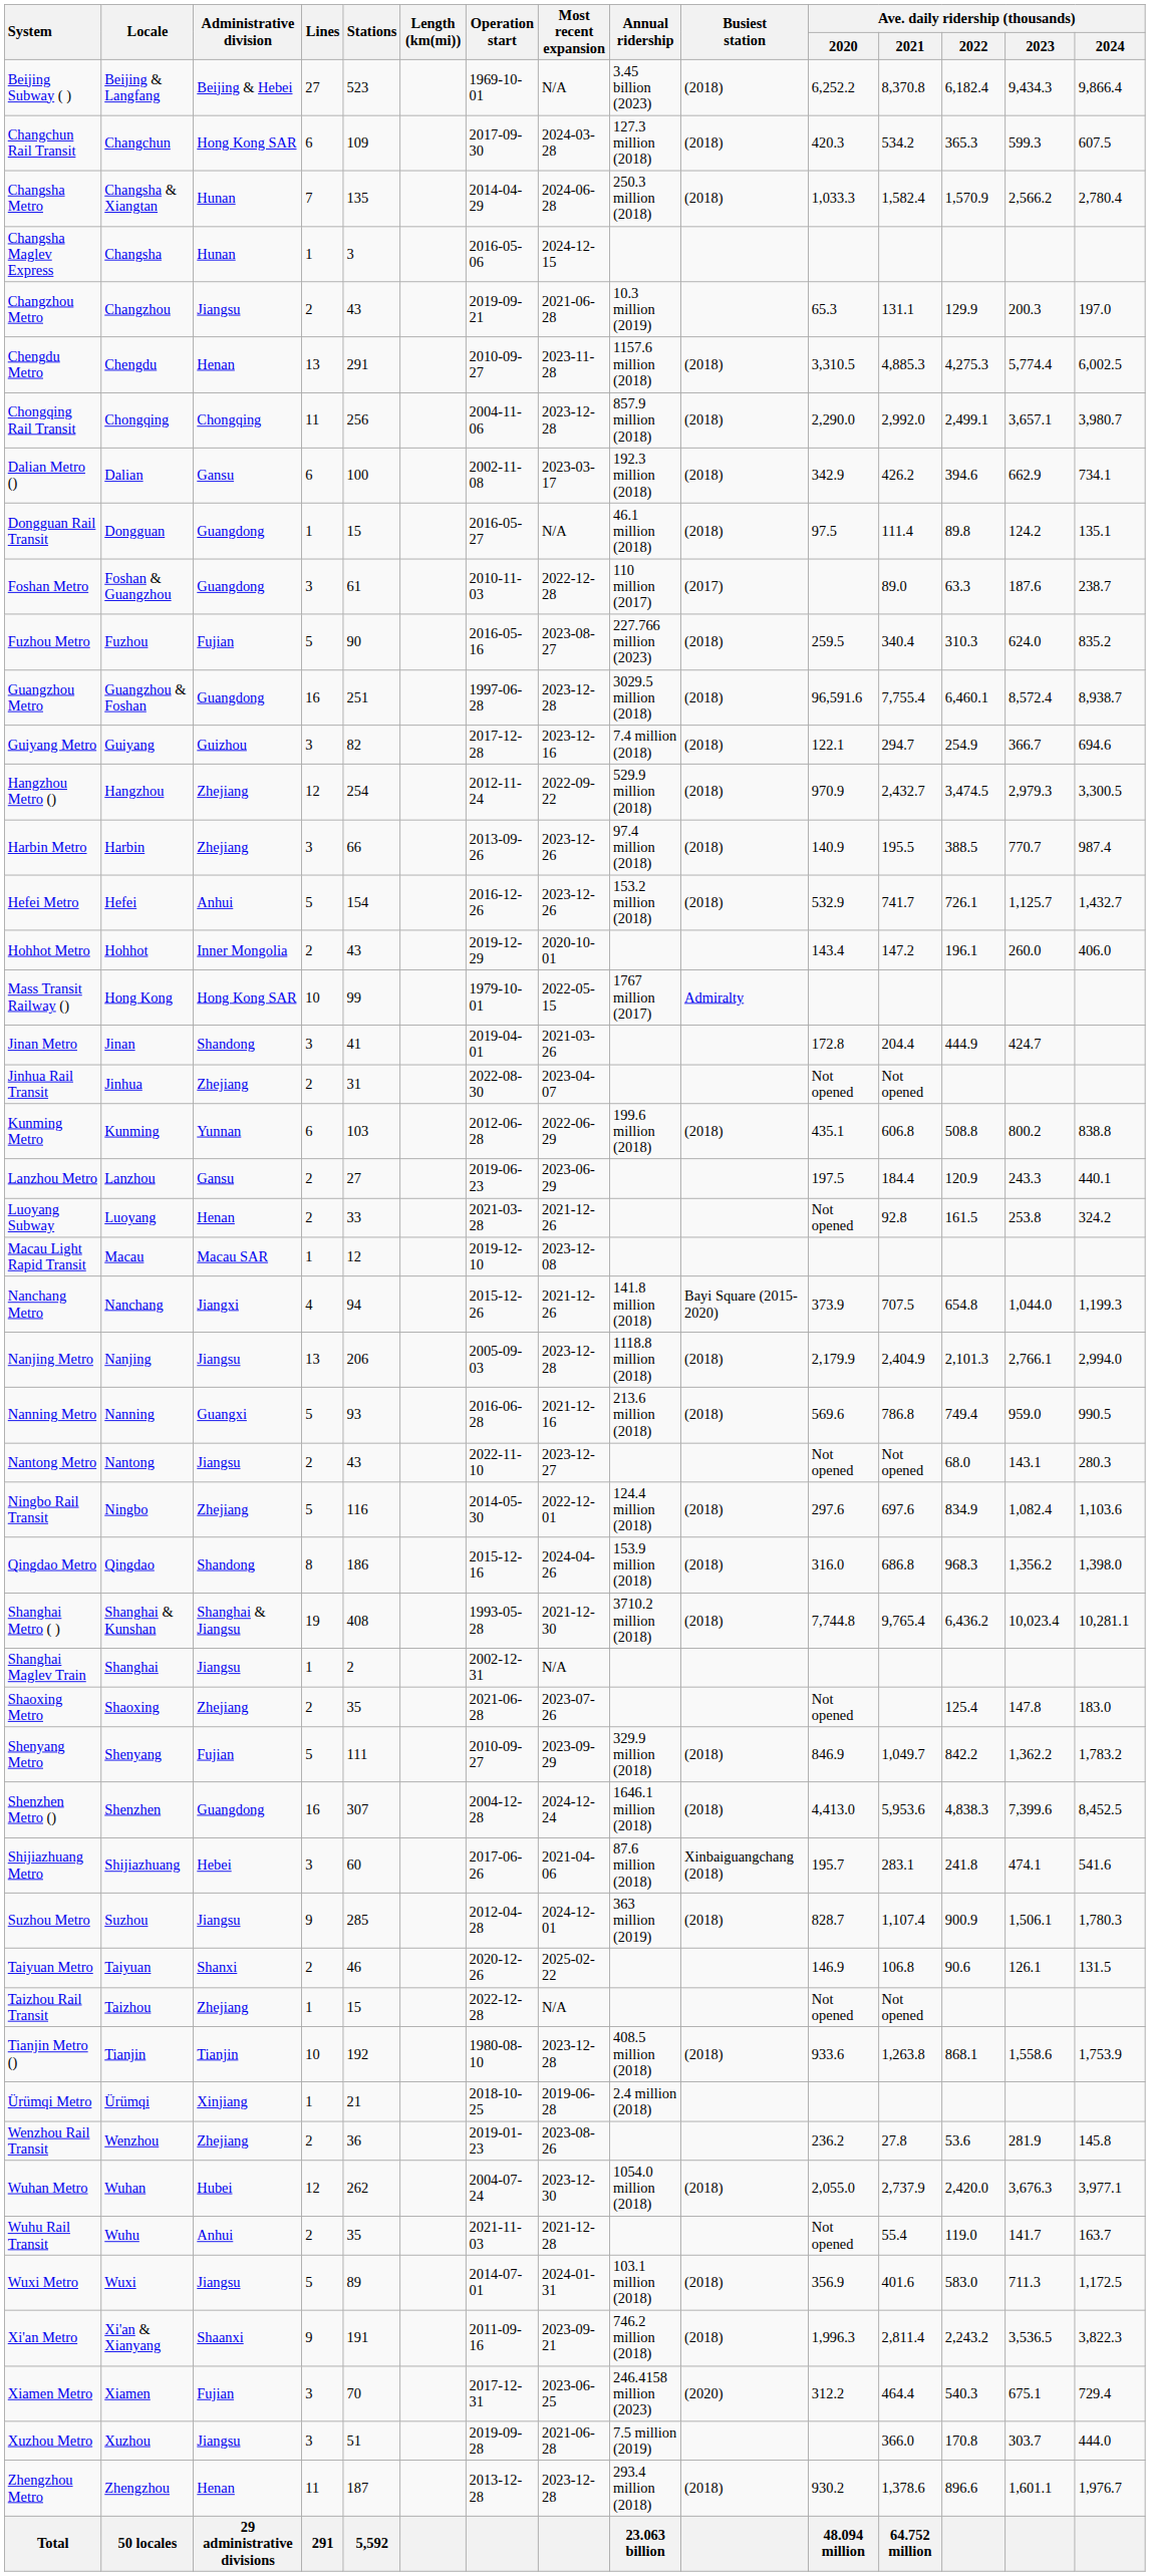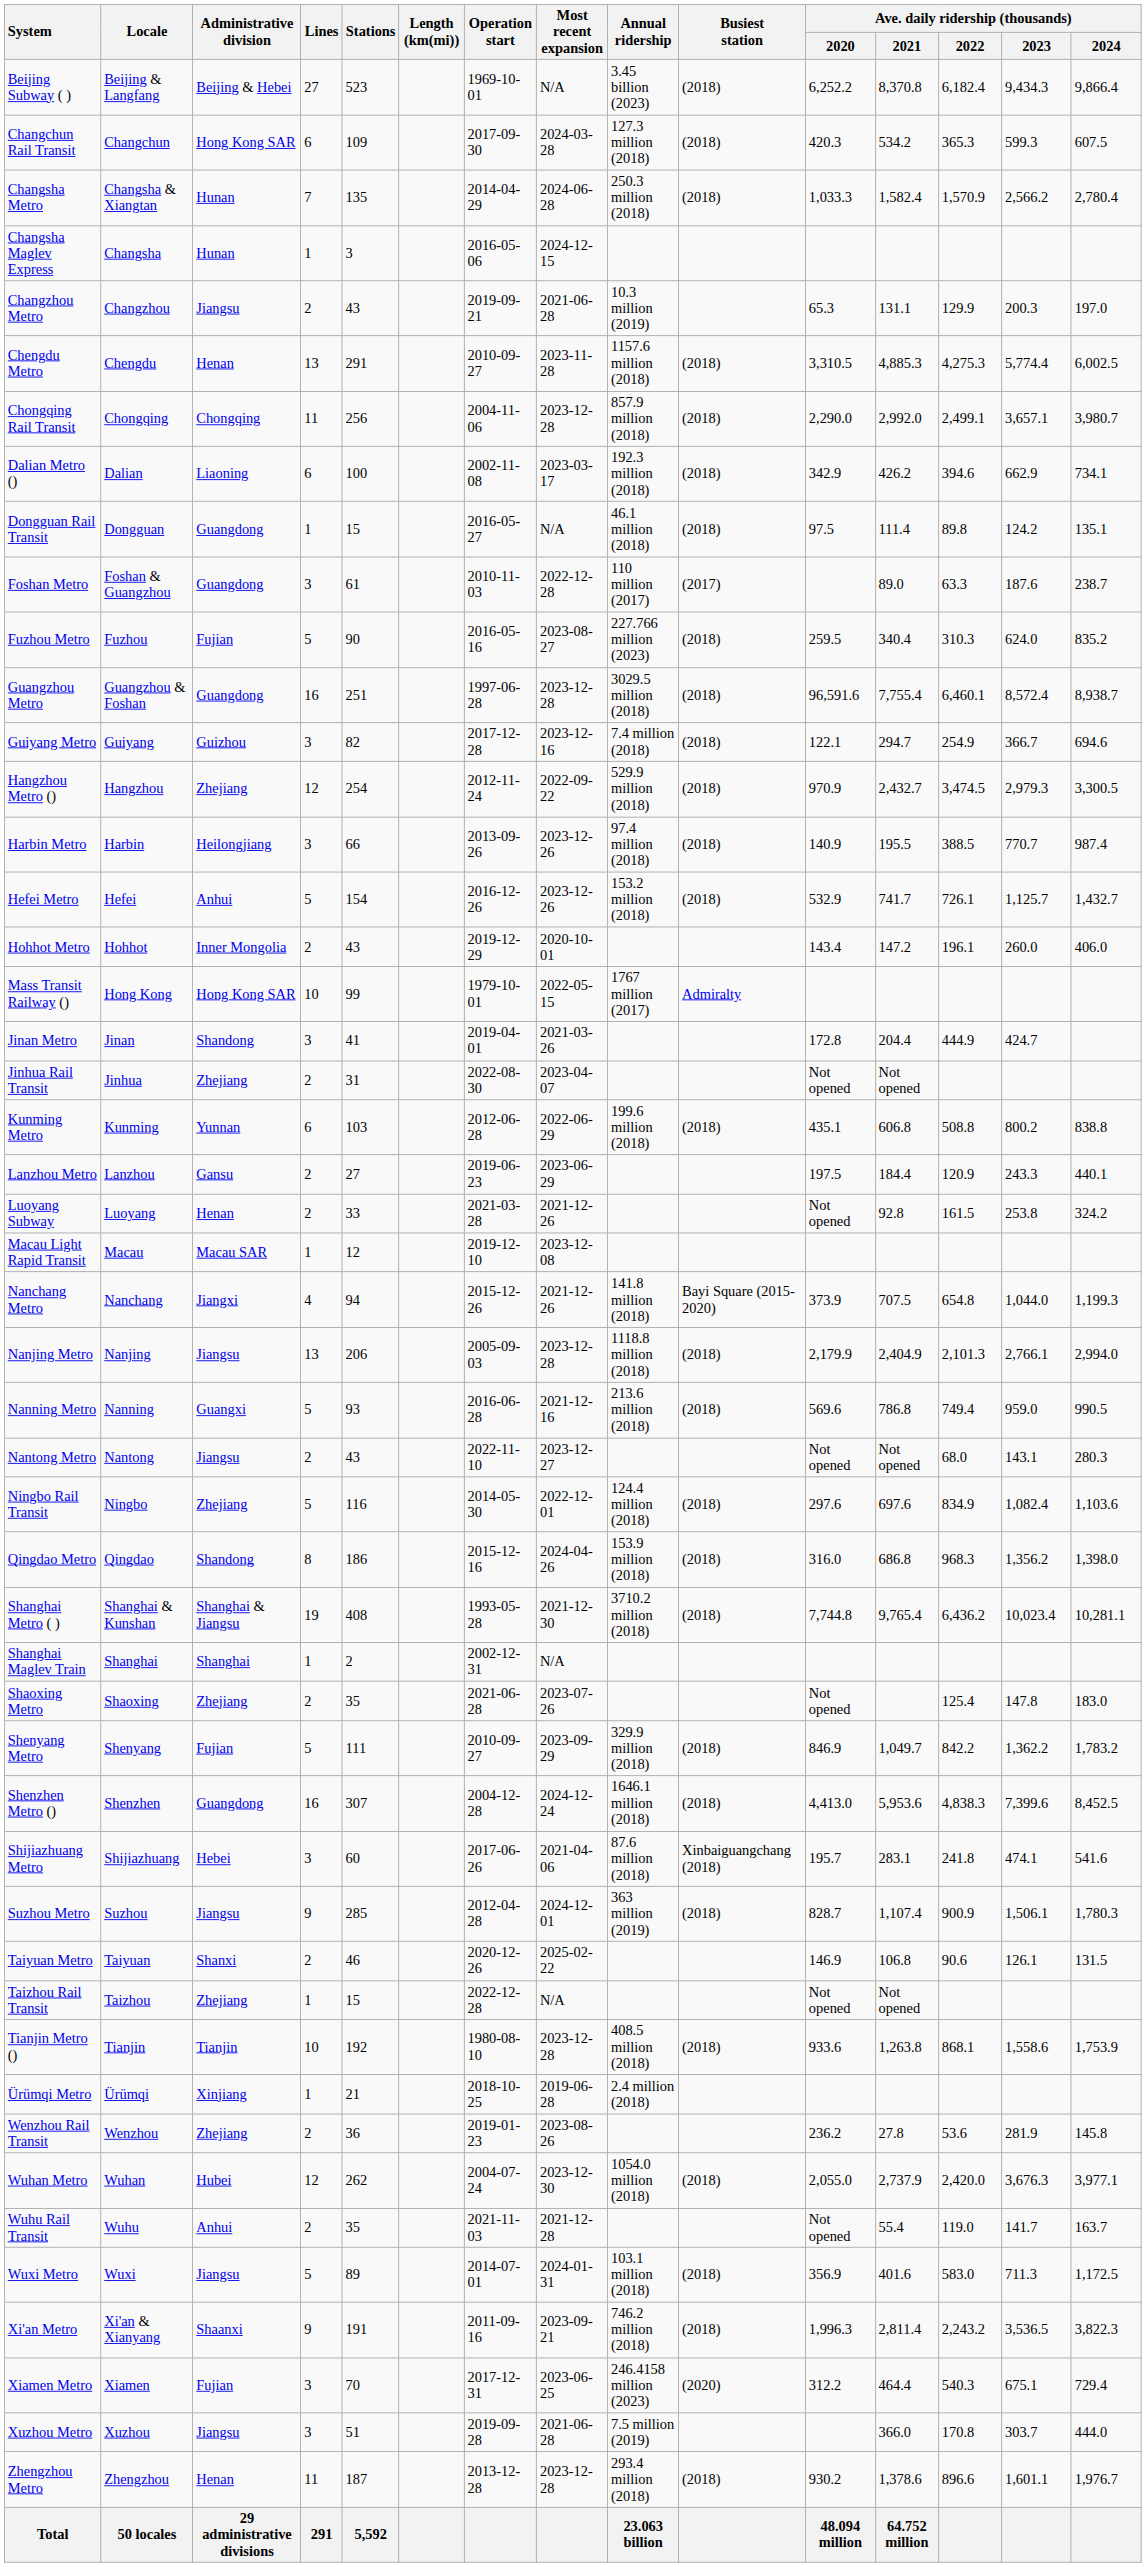Dalian Metro () | Administrative division: Gansu -> Liaoning
Harbin Metro | Administrative division: Zhejiang -> Heilongjiang
Shanghai Maglev Train | Administrative division: Jiangsu -> Shanghai
